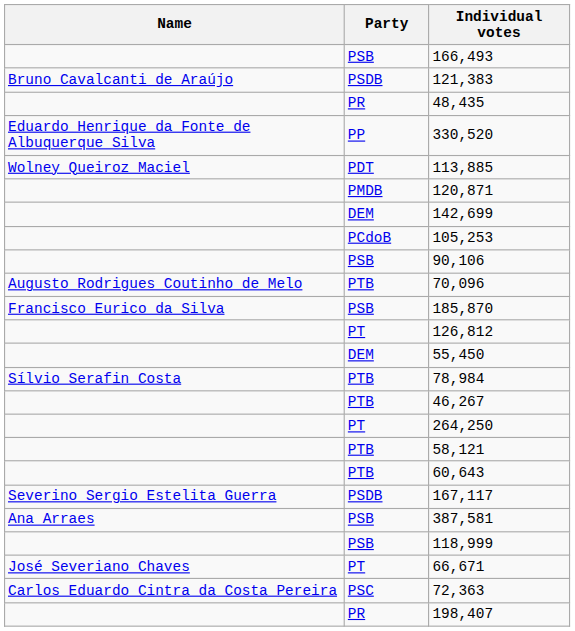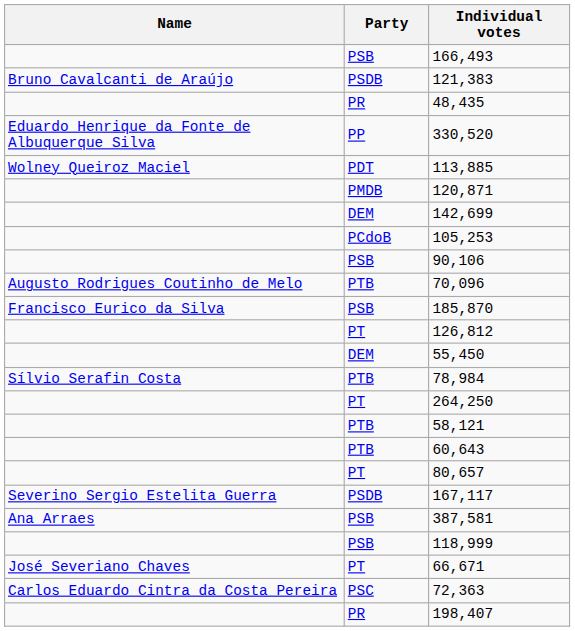- row: PTB | 46,267
+ row: PT | 80,657
